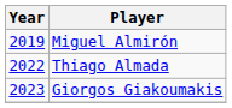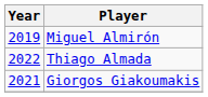Giorgos Giakoumakis | Year: 2023 -> 2021
